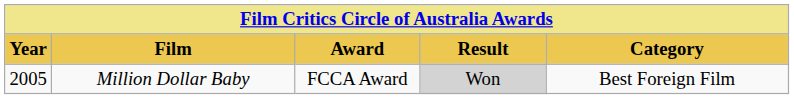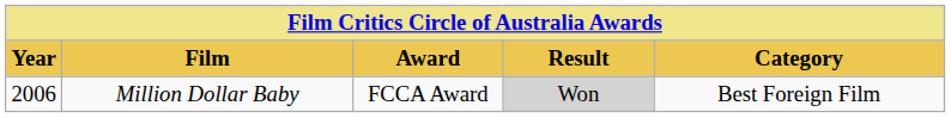Million Dollar Baby | Year: 2005 -> 2006
